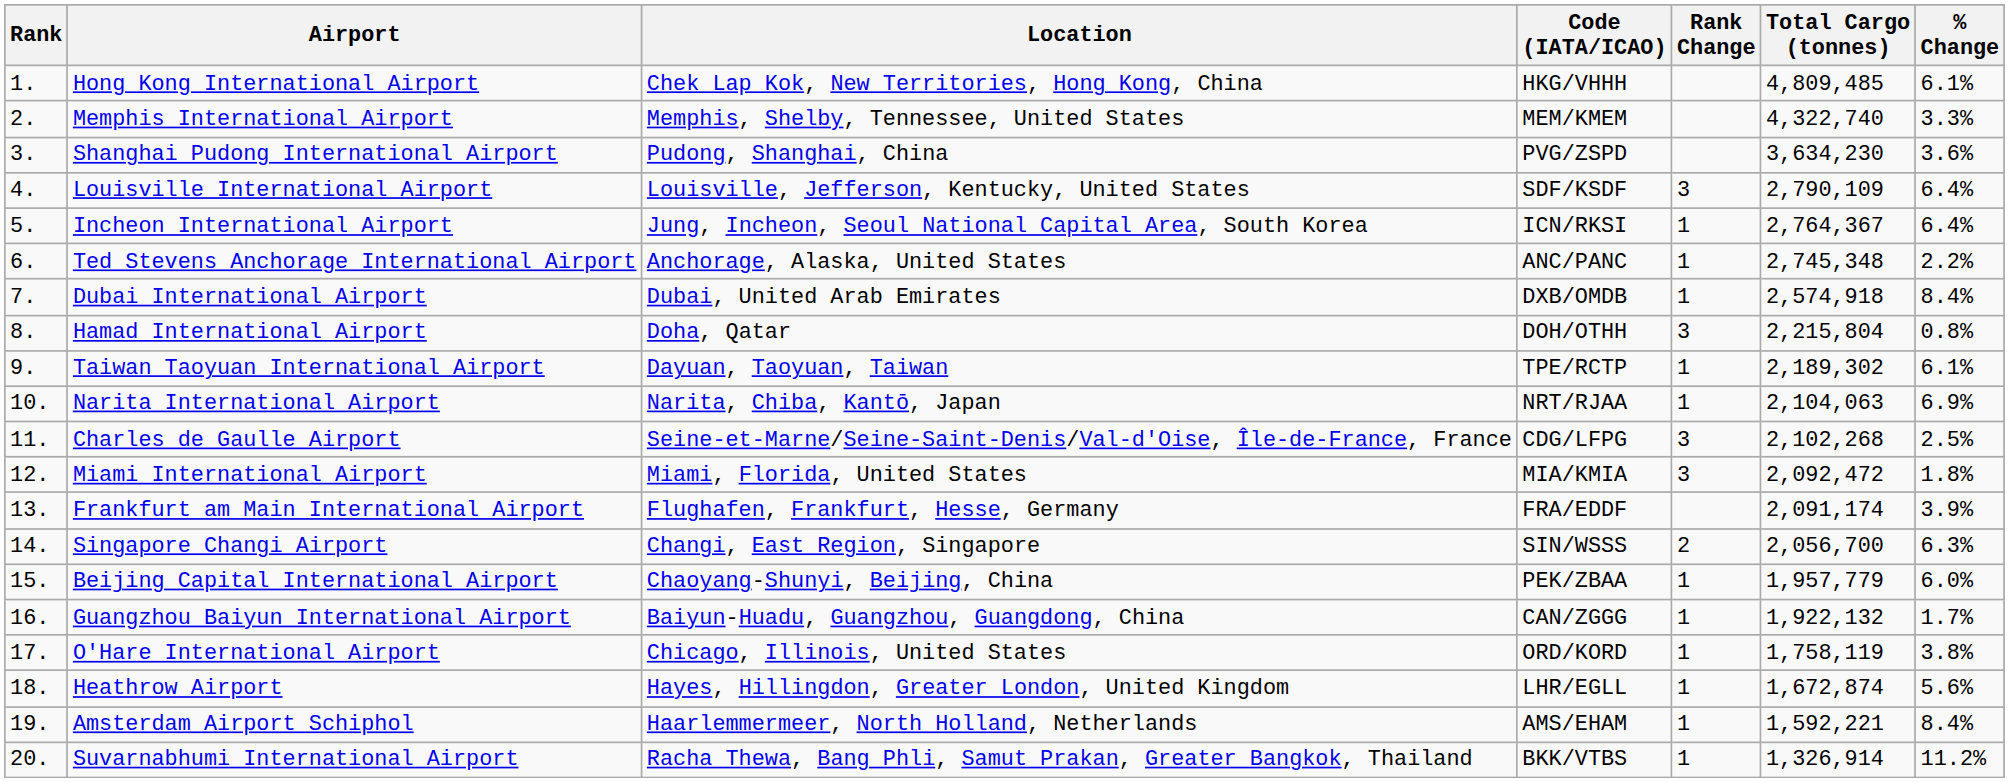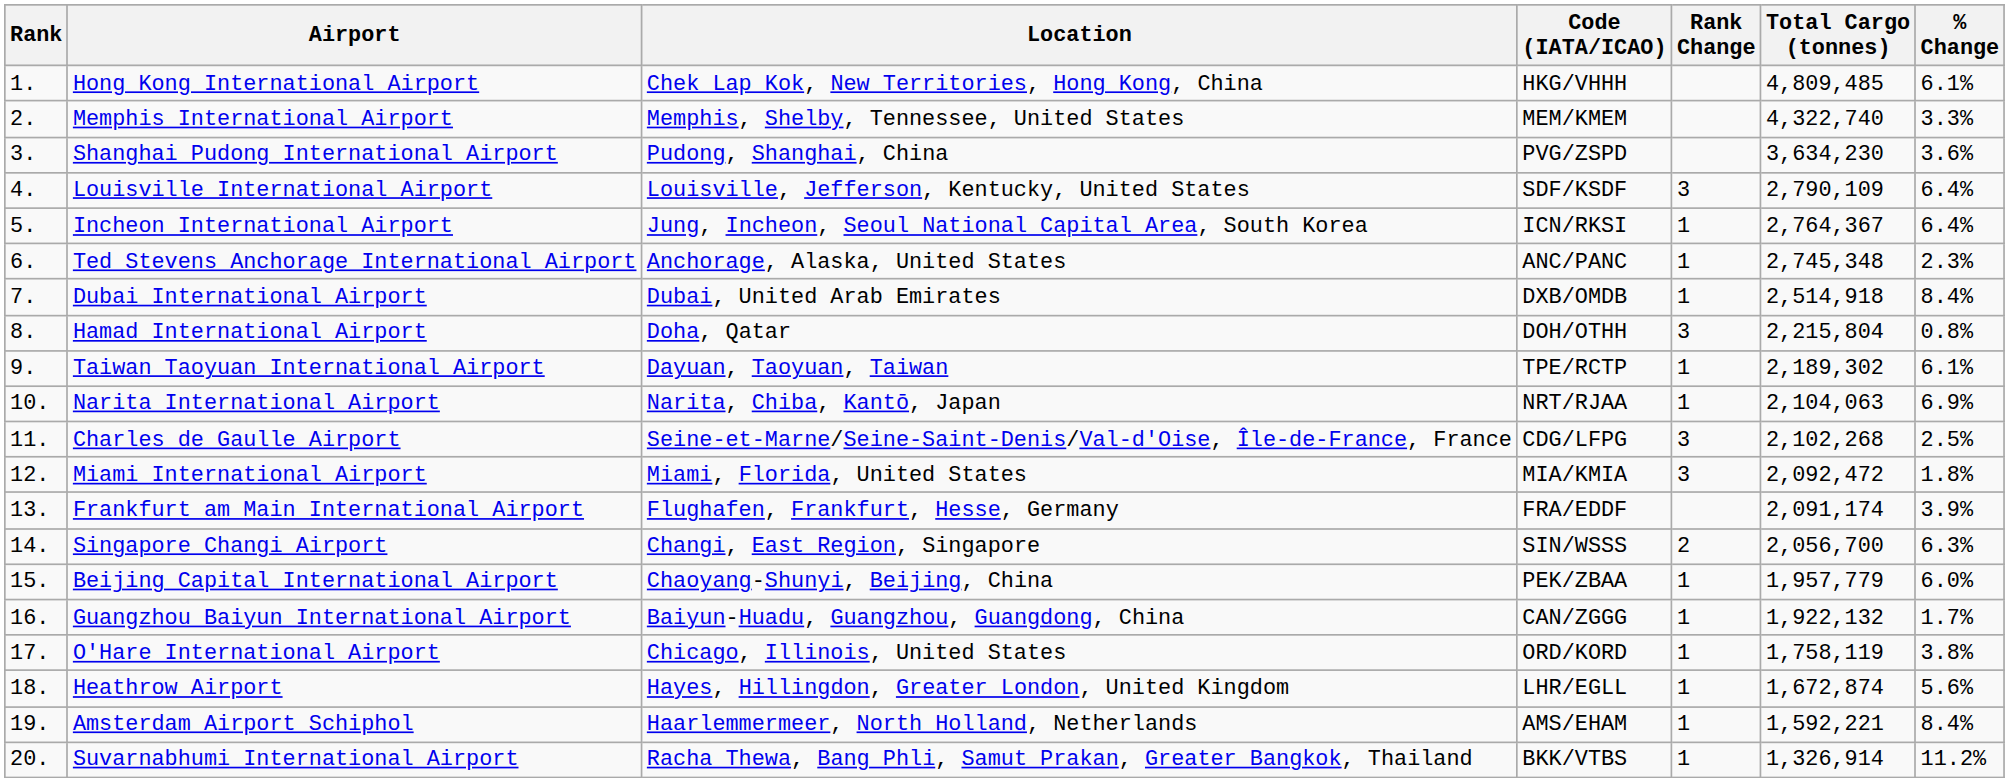Ted Stevens Anchorage International Airport | % Change: 2.2% -> 2.3%
Dubai International Airport | Total Cargo (tonnes): 2,574,918 -> 2,514,918
